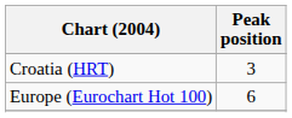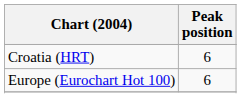Croatia (HRT) | Peak position: 3 -> 6
